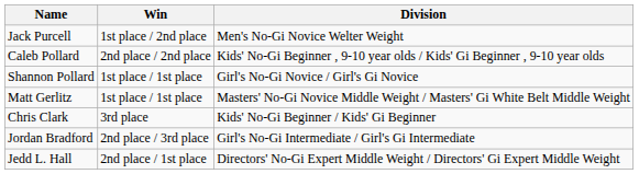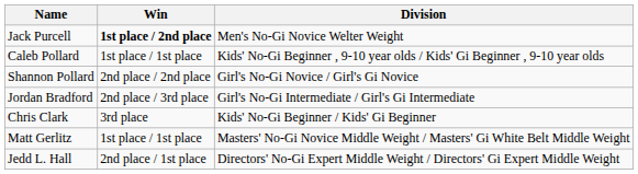Jack Purcell | Win: normal -> bold
Caleb Pollard | Win: 2nd place / 2nd place -> 1st place / 1st place
Shannon Pollard | Win: 1st place / 1st place -> 2nd place / 2nd place
rows swapped: Jordan Bradford <-> Matt Gerlitz
